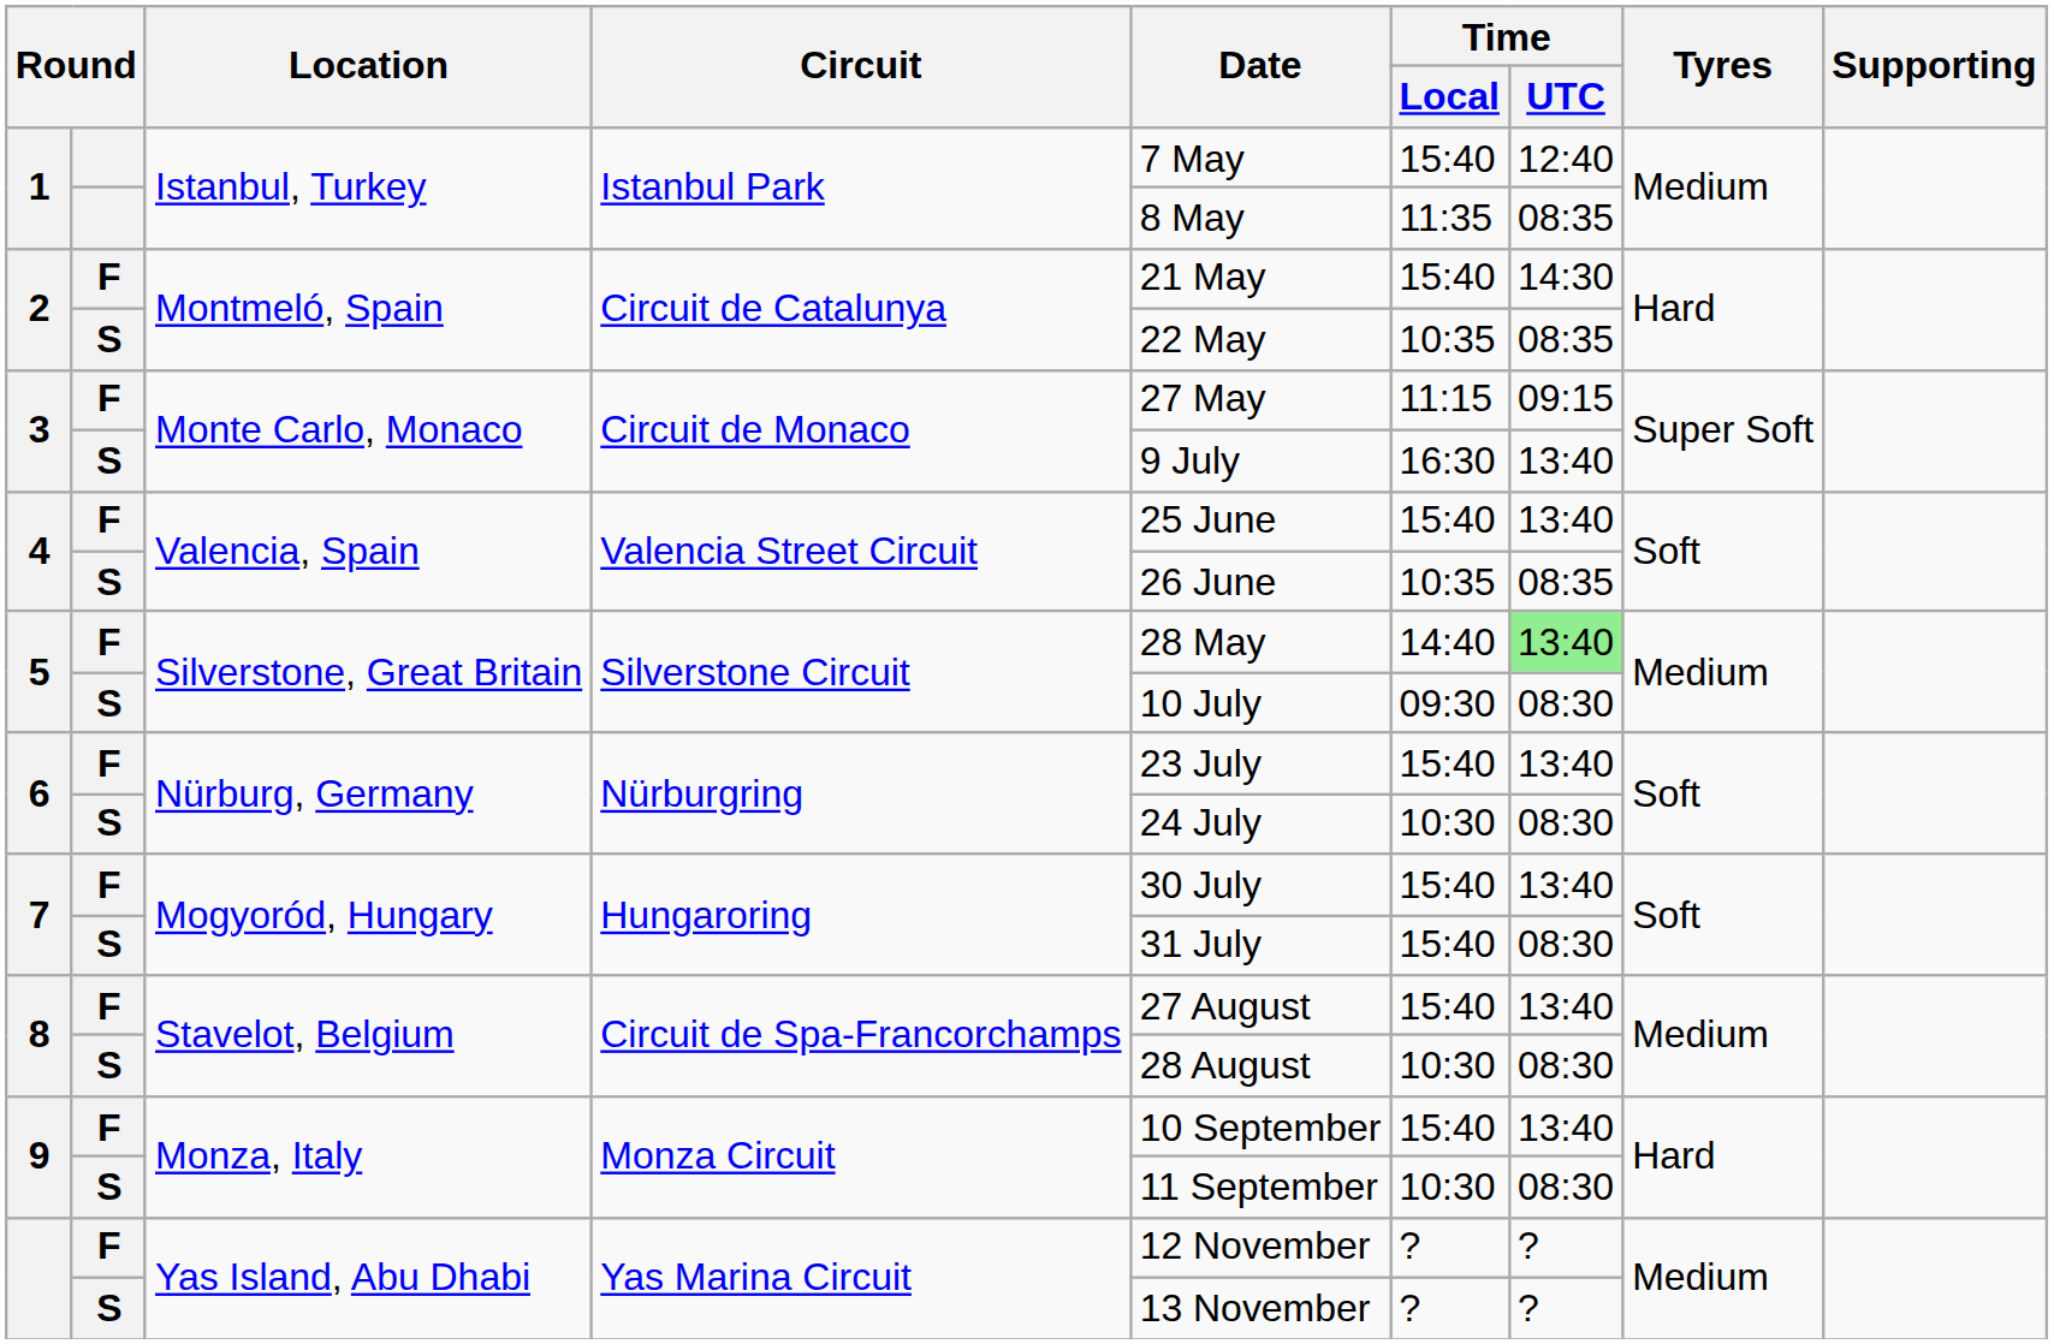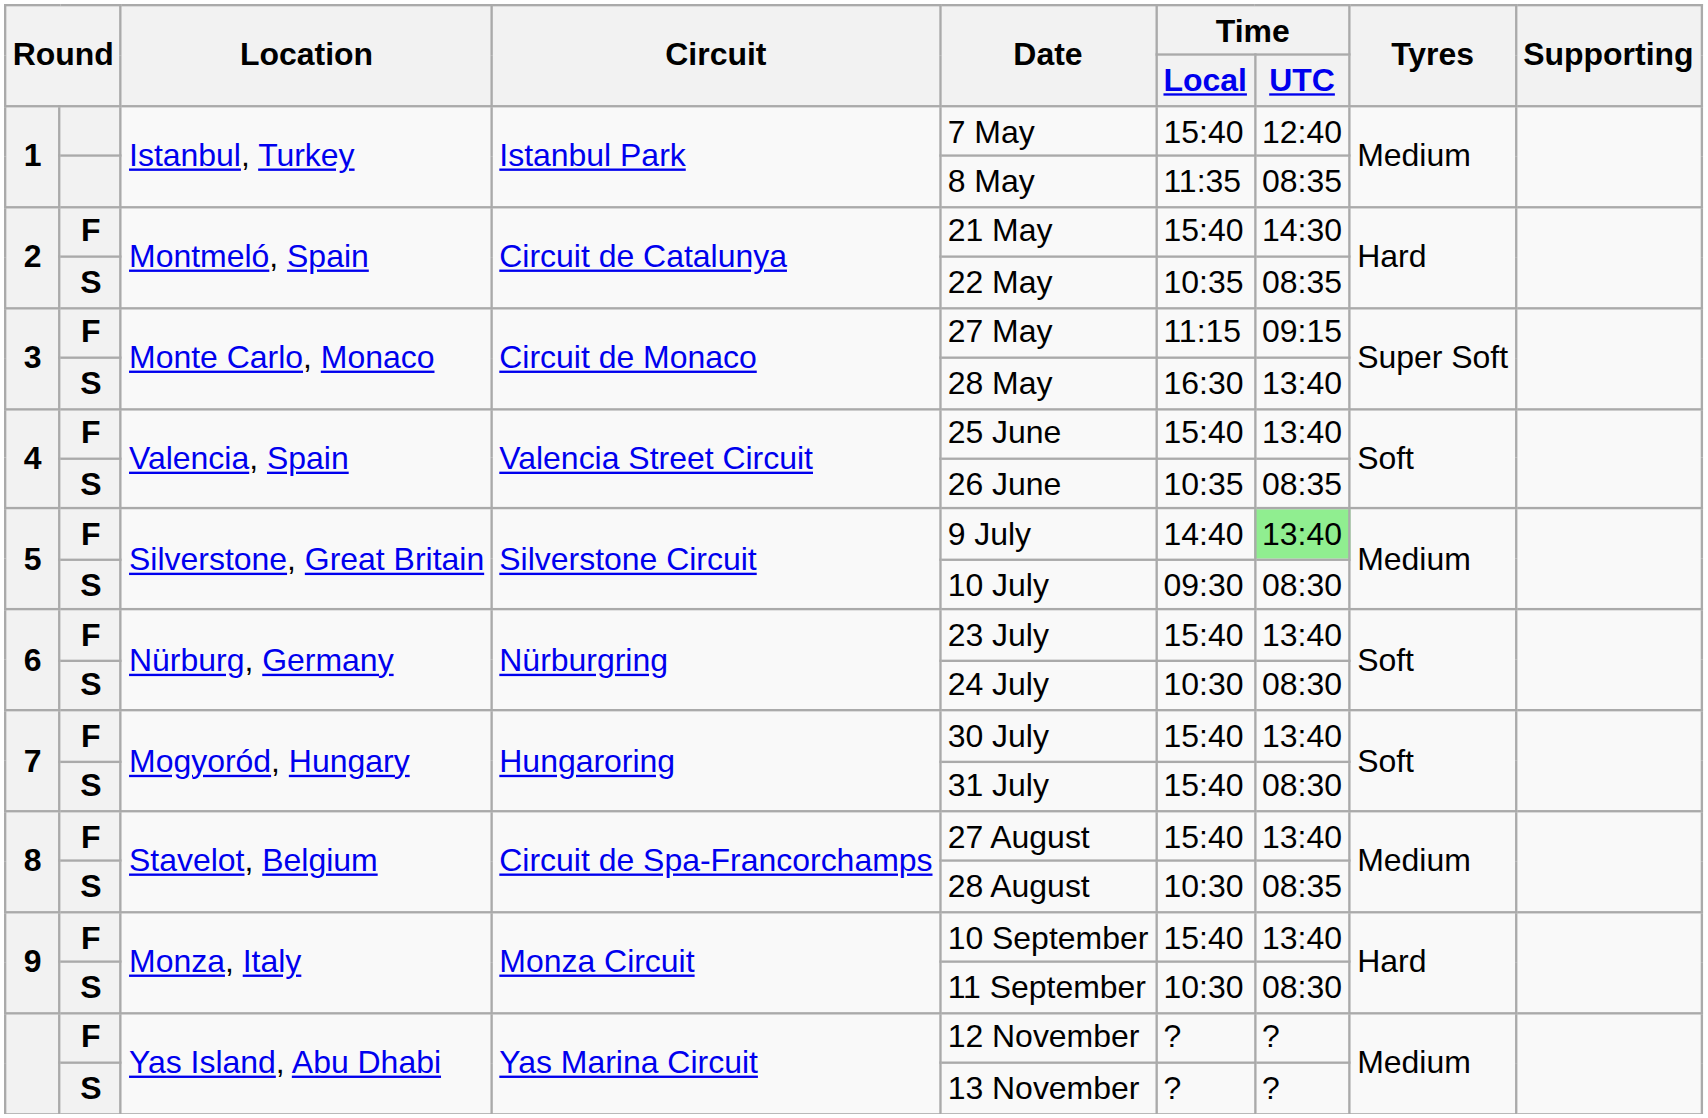3 / S | Date: 9 July -> 28 May
5 / F | Date: 28 May -> 9 July
8 / S | Time / UTC: 08:30 -> 08:35
